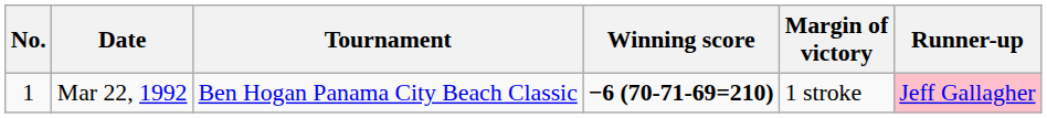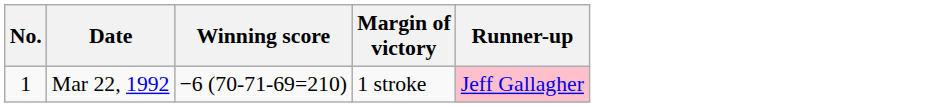- column: Tournament | Ben Hogan Panama City Beach Classic
Mar 22, 1992 | Winning score: bold -> normal
